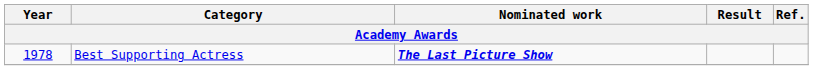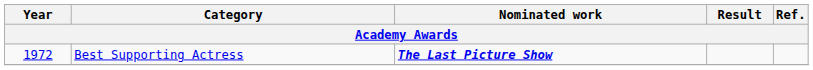Best Supporting Actress | Year: 1978 -> 1972
